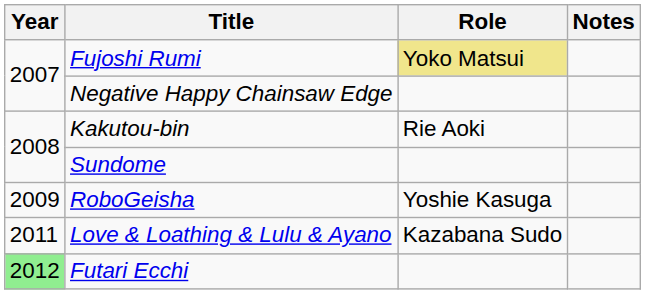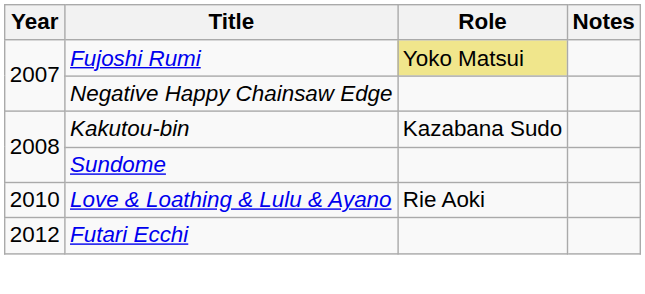Kakutou-bin | Role: Rie Aoki -> Kazabana Sudo
- row: 2009 | RoboGeisha | Yoshie Kasuga
Love & Loathing & Lulu & Ayano | Year: 2011 -> 2010
Love & Loathing & Lulu & Ayano | Role: Kazabana Sudo -> Rie Aoki
Futari Ecchi | Year: lightgreen background -> no background
